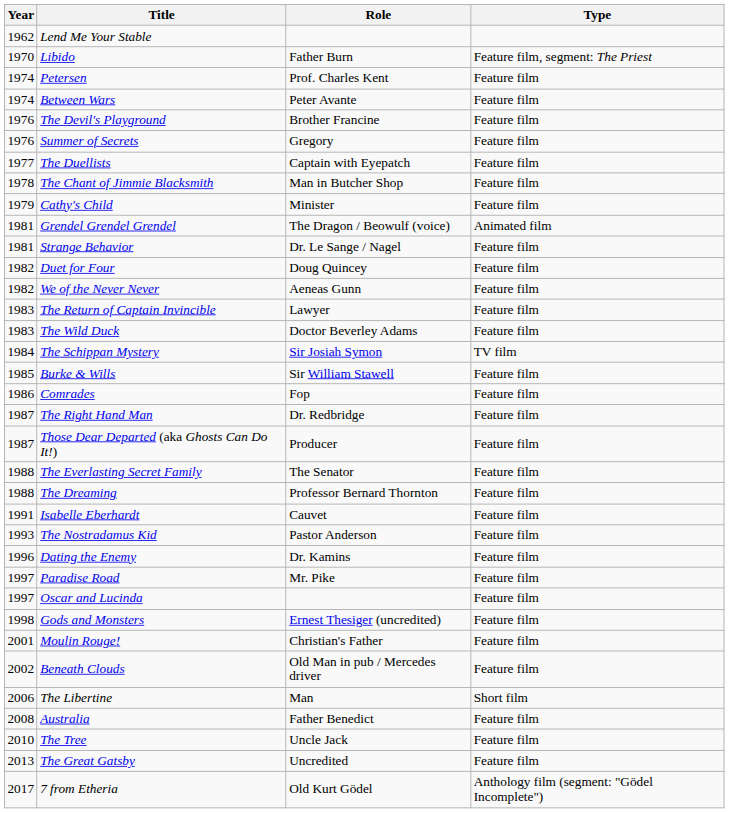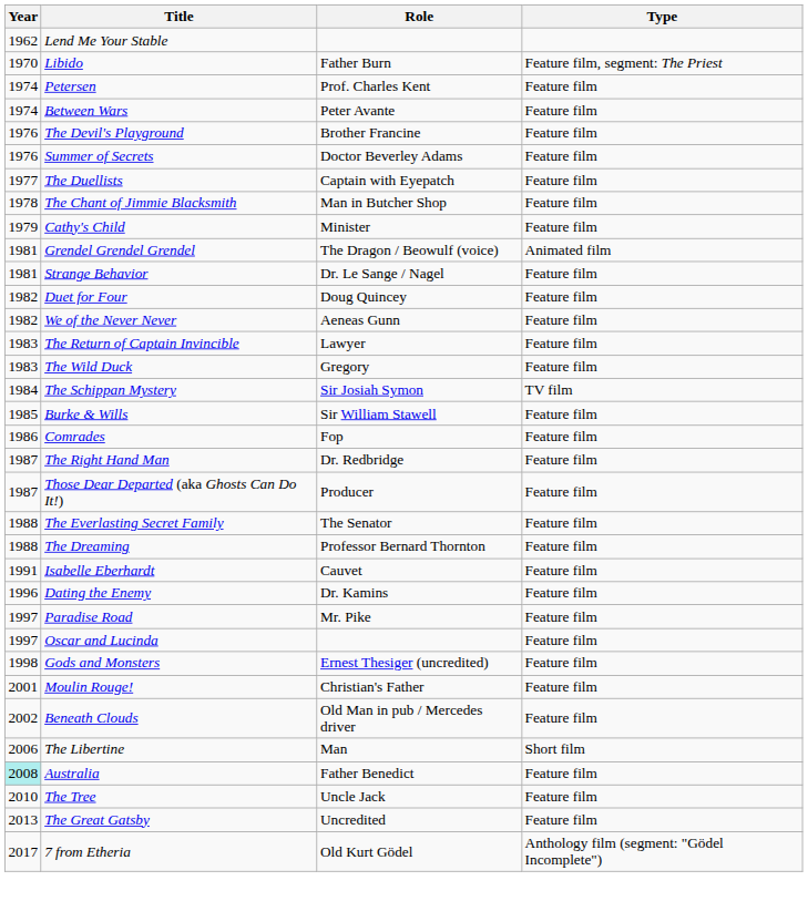Summer of Secrets | Role: Gregory -> Doctor Beverley Adams
The Wild Duck | Role: Doctor Beverley Adams -> Gregory
- row: 1993 | The Nostradamus Kid | Pastor Anderson | Feature film
Australia | Year: no background -> paleturquoise background
